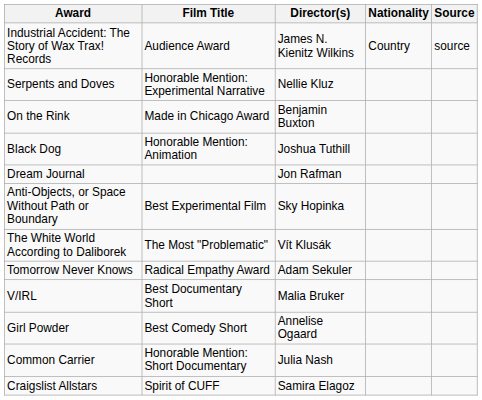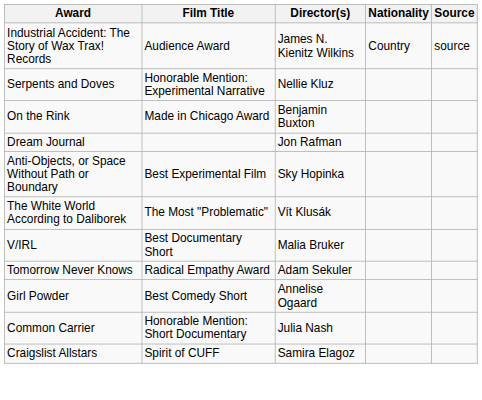- row: Black Dog | Honorable Mention: Animation | Joshua Tuthill
rows swapped: V/IRL <-> Tomorrow Never Knows
